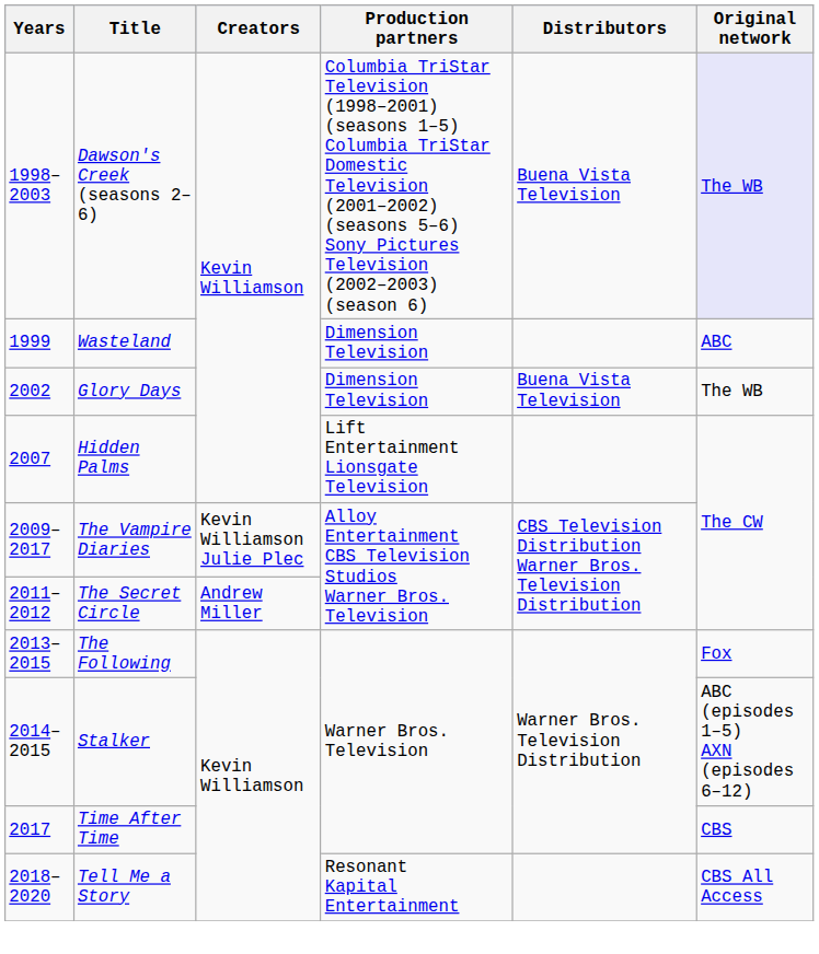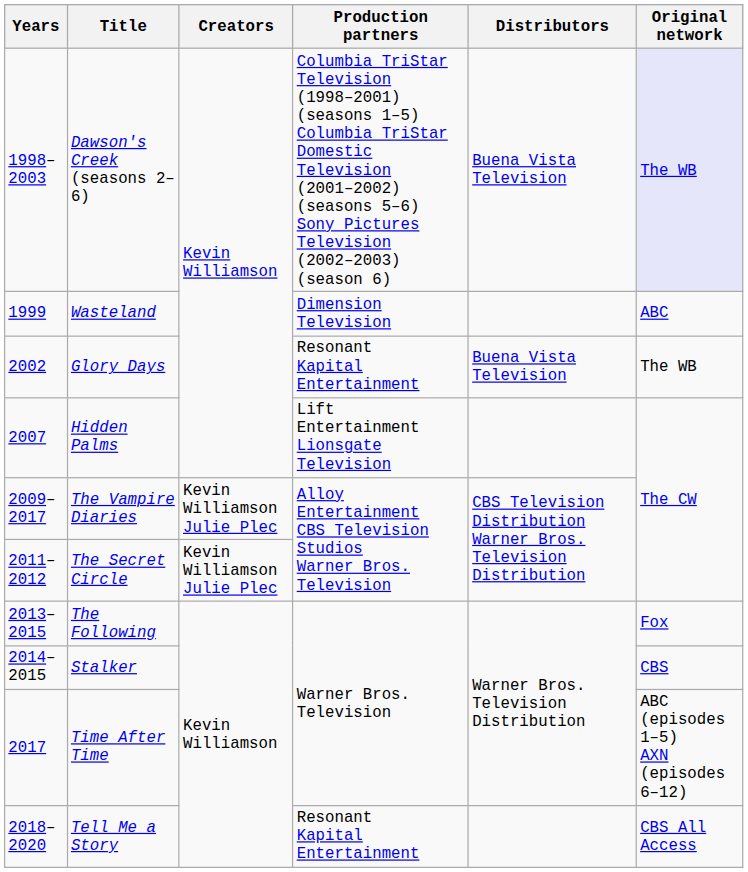Glory Days | Production partners: Dimension Television -> Resonant Kapital Entertainment
The Secret Circle | Creators: Andrew Miller -> Kevin Williamson Julie Plec
Stalker | Original network: ABC (episodes 1–5) AXN (episodes 6–12) -> CBS
Time After Time | Original network: CBS -> ABC (episodes 1–5) AXN (episodes 6–12)
